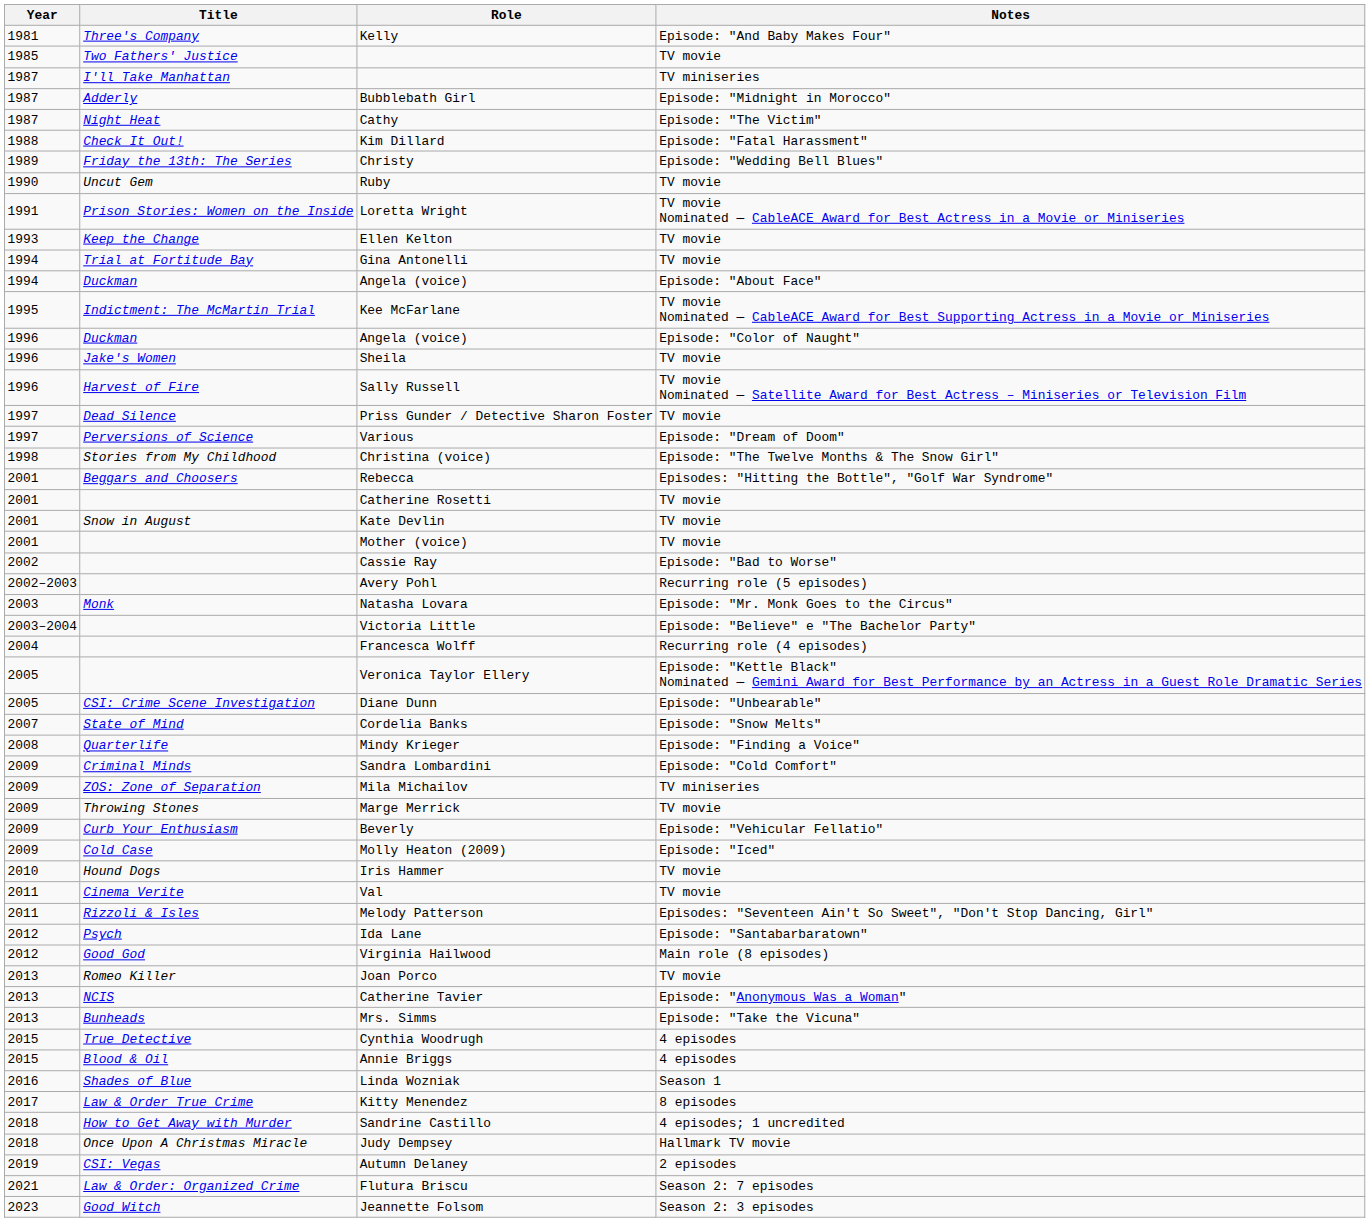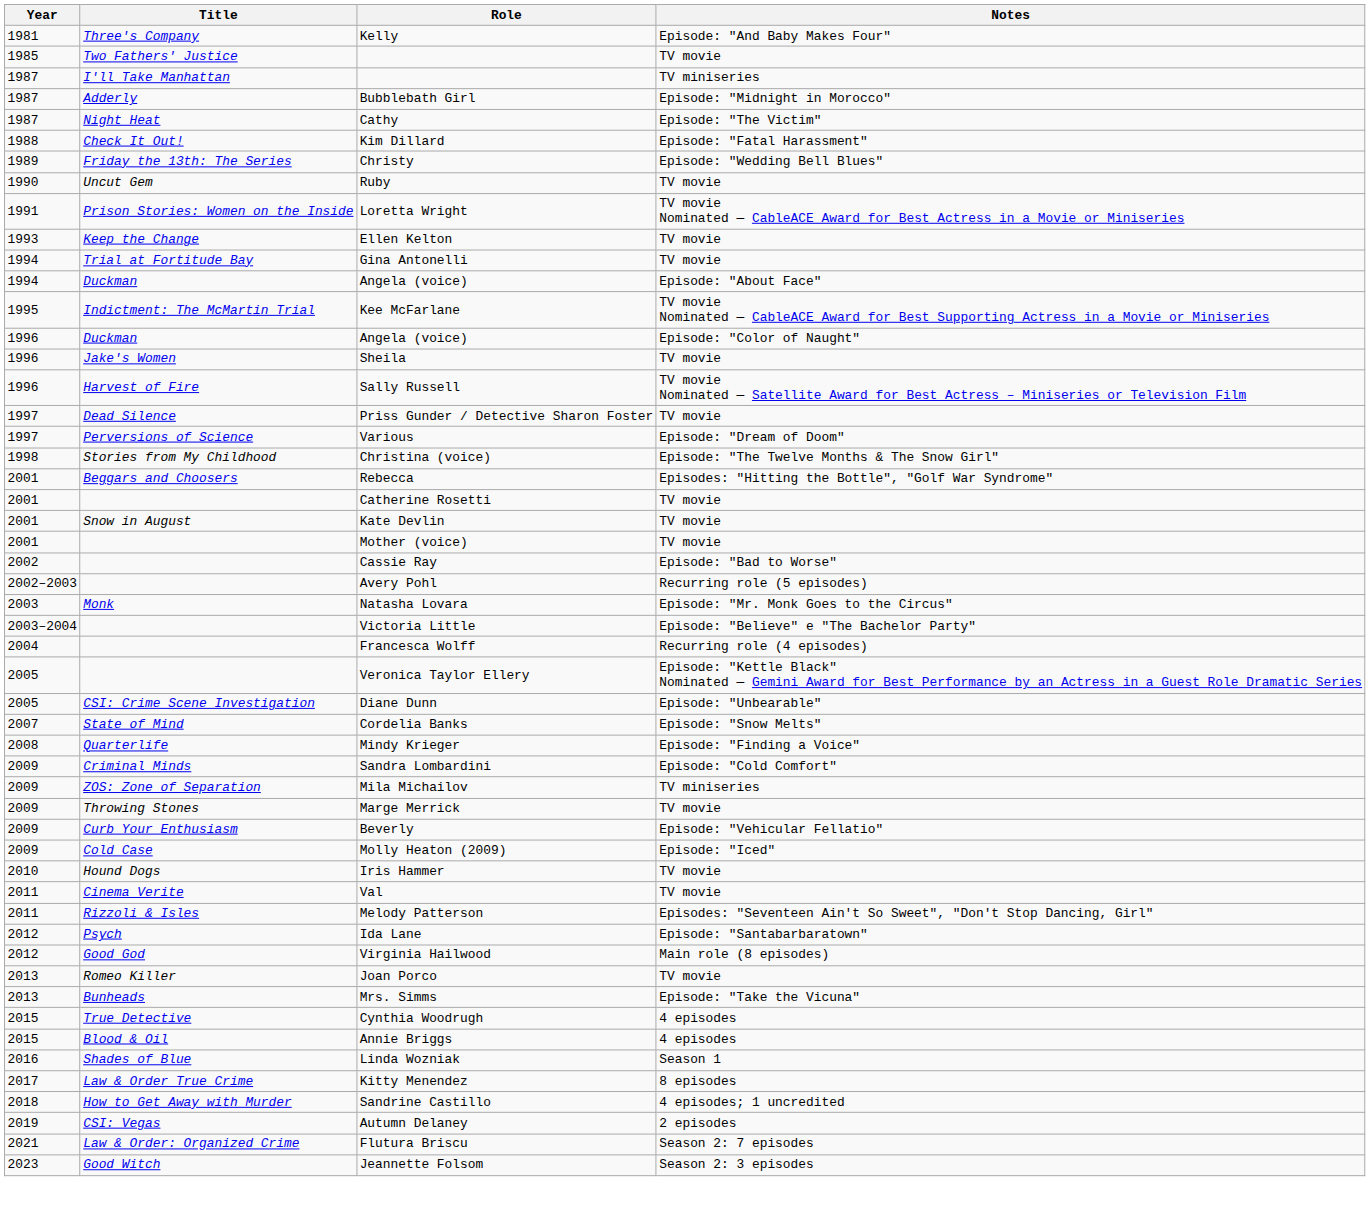- row: 2013 | NCIS | Catherine Tavier | Episode: "Anonymous Was a Woman"
- row: 2018 | Once Upon A Christmas Miracle | Judy Dempsey | Hallmark TV movie
